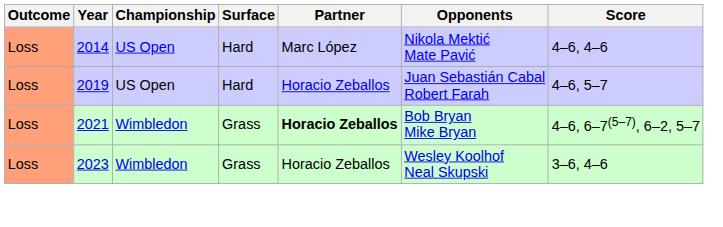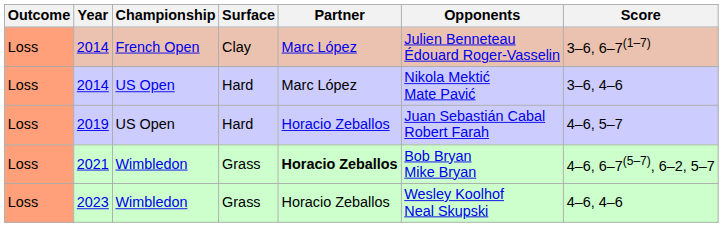+ row: Loss | 2014 | French Open | Clay | Marc López | Julien Benneteau Édouard Roger-Vasselin | 3–6, 6–7(1–7)
2014 / US Open | Score: 4–6, 4–6 -> 3–6, 4–6
2023 | Score: 3–6, 4–6 -> 4–6, 4–6
